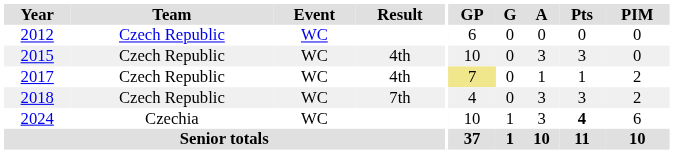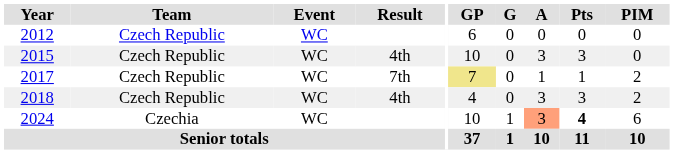2017 | Result: 4th -> 7th
2018 | Result: 7th -> 4th
2024 | A: no background -> lightsalmon background
